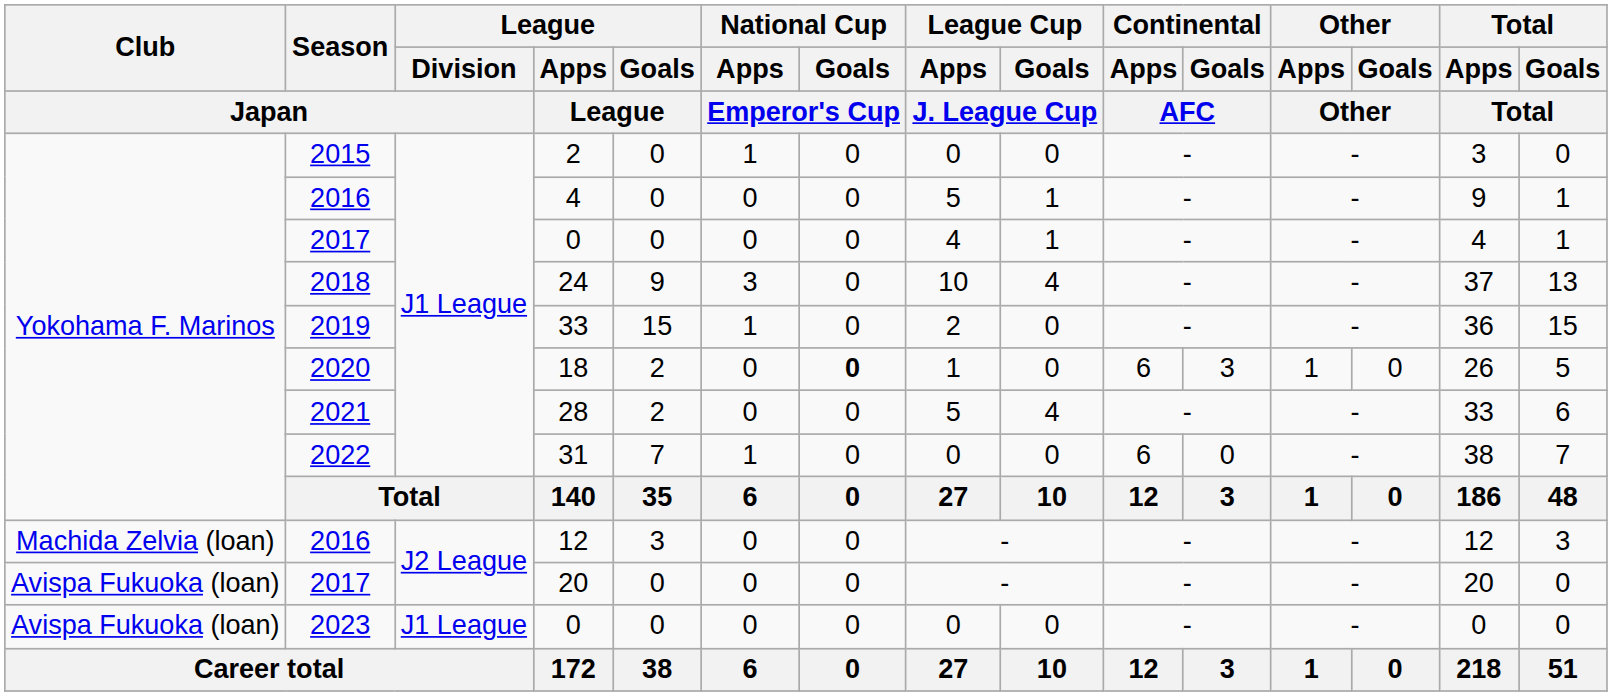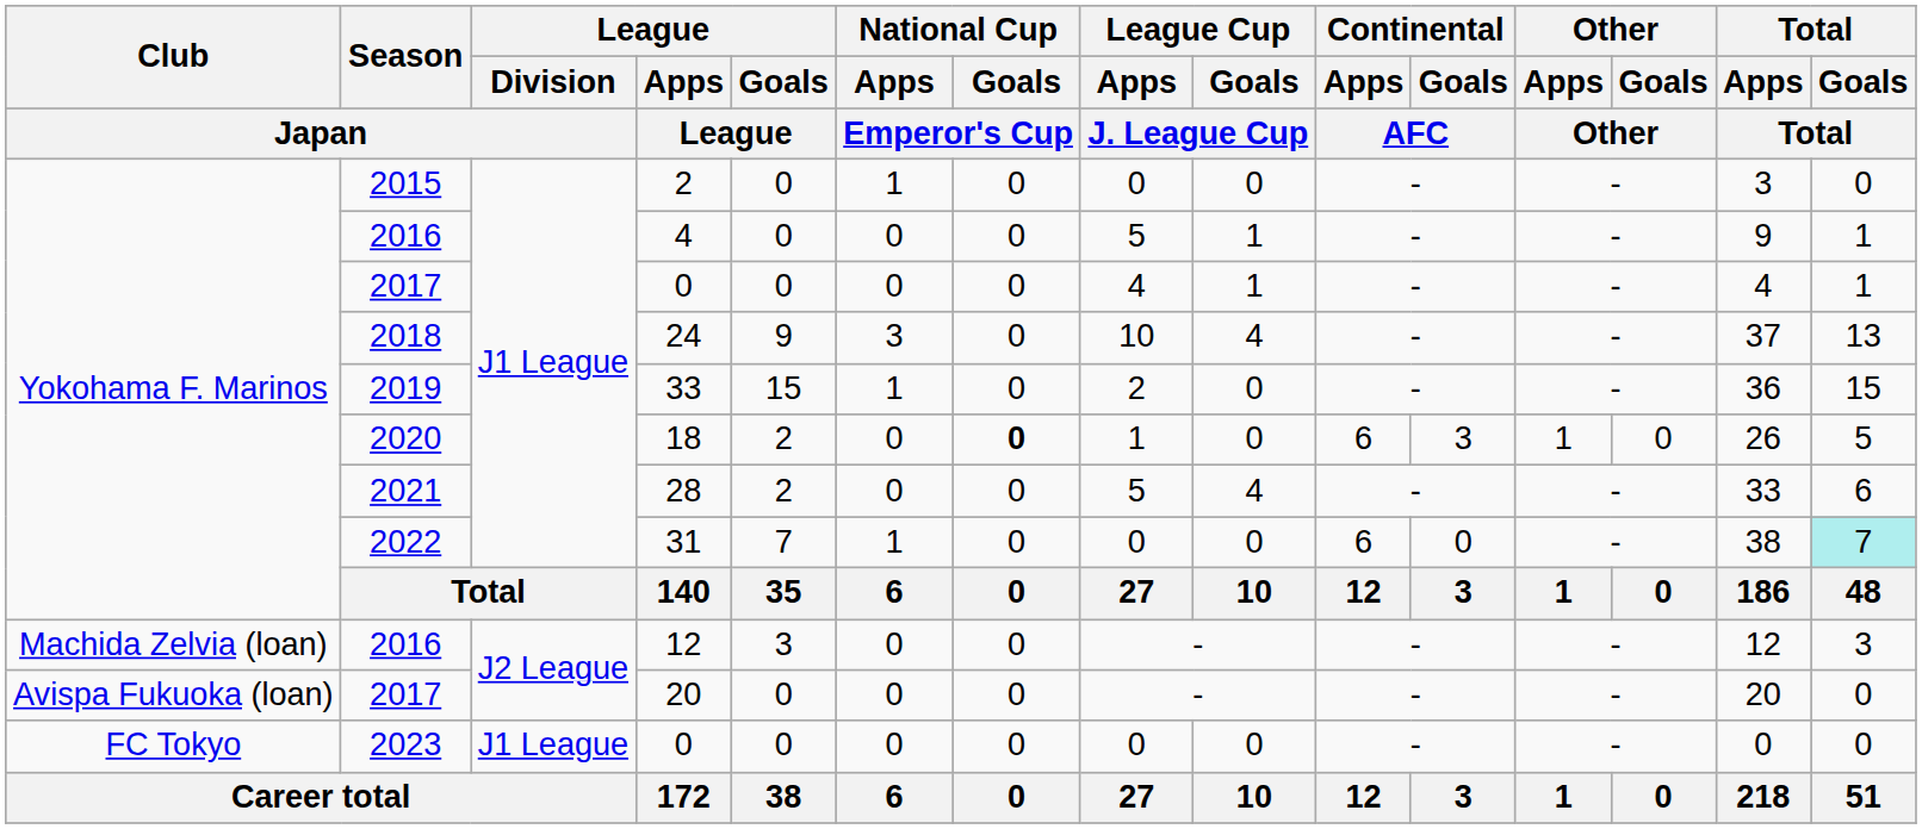31 | Total / Goals / Total: no background -> paleturquoise background
2023 / 0 | Club / Japan: Avispa Fukuoka (loan) -> FC Tokyo
